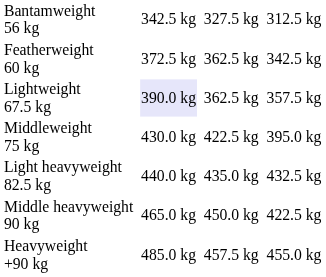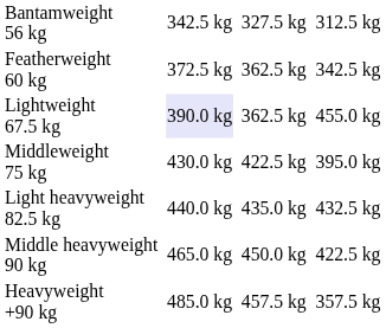Lightweight 67.5 kg | column 7: 357.5 kg -> 455.0 kg
Heavyweight +90 kg | column 7: 455.0 kg -> 357.5 kg
